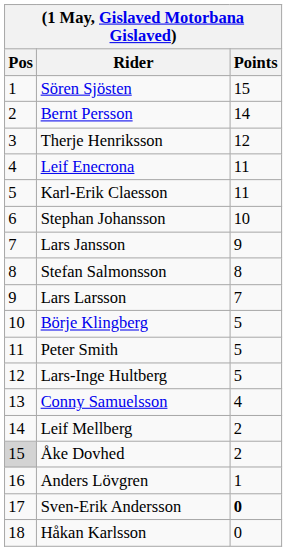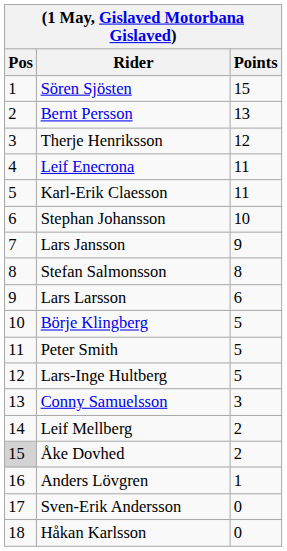Bernt Persson | Points: 14 -> 13
Lars Larsson | Points: 7 -> 6
Conny Samuelsson | Points: 4 -> 3
Sven-Erik Andersson | Points: bold -> normal
